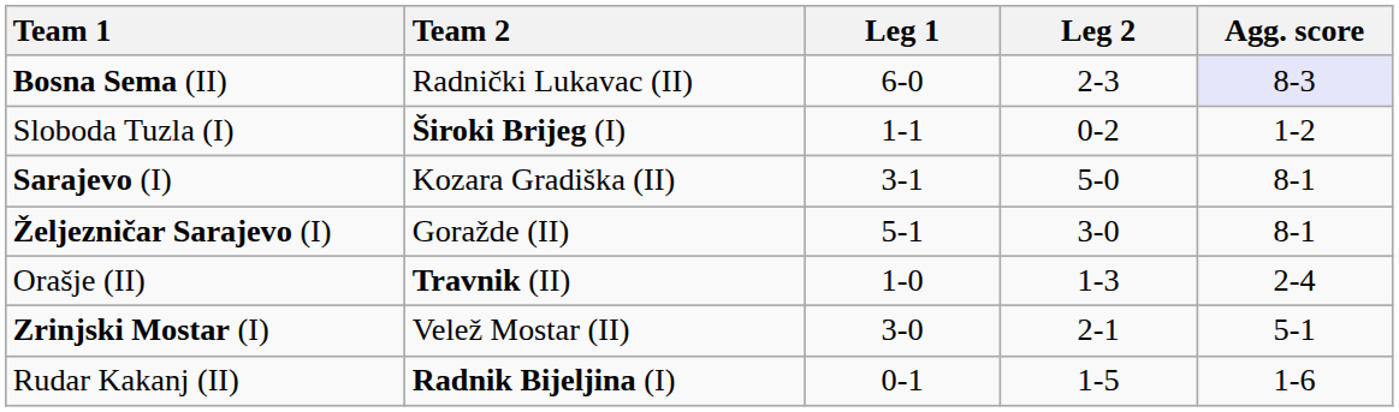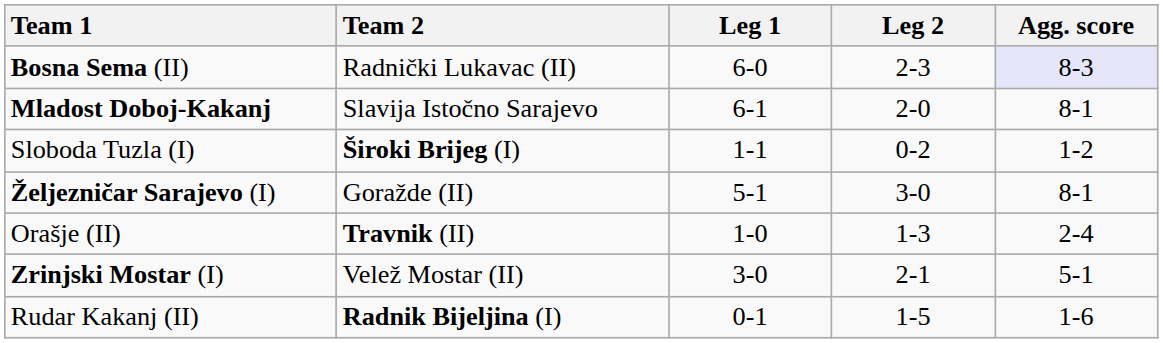+ row: Mladost Doboj-Kakanj | Slavija Istočno Sarajevo | 6-1 | 2-0 | 8-1
- row: Sarajevo (I) | Kozara Gradiška (II) | 3-1 | 5-0 | 8-1
